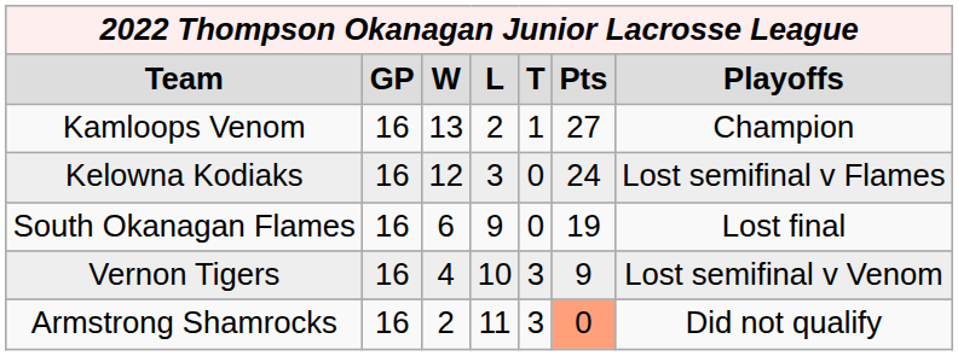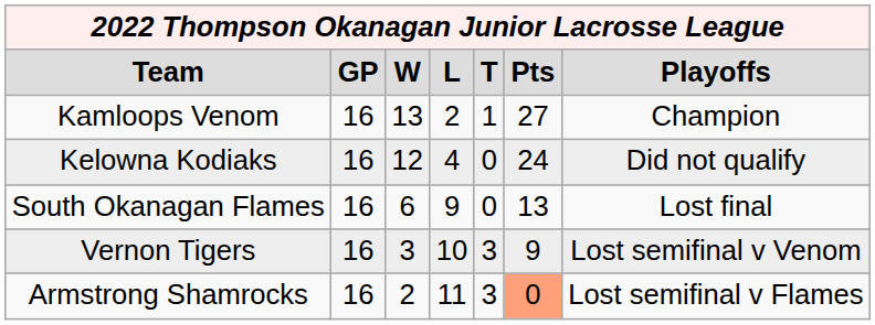Kelowna Kodiaks | column 4: 3 -> 4
Kelowna Kodiaks | column 7: Lost semifinal v Flames -> Did not qualify
South Okanagan Flames | column 6: 19 -> 13
Vernon Tigers | column 3: 4 -> 3
Armstrong Shamrocks | column 7: Did not qualify -> Lost semifinal v Flames
